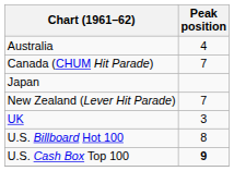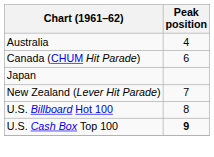Canada (CHUM Hit Parade) | Peak position: 7 -> 6
- row: UK | 3
